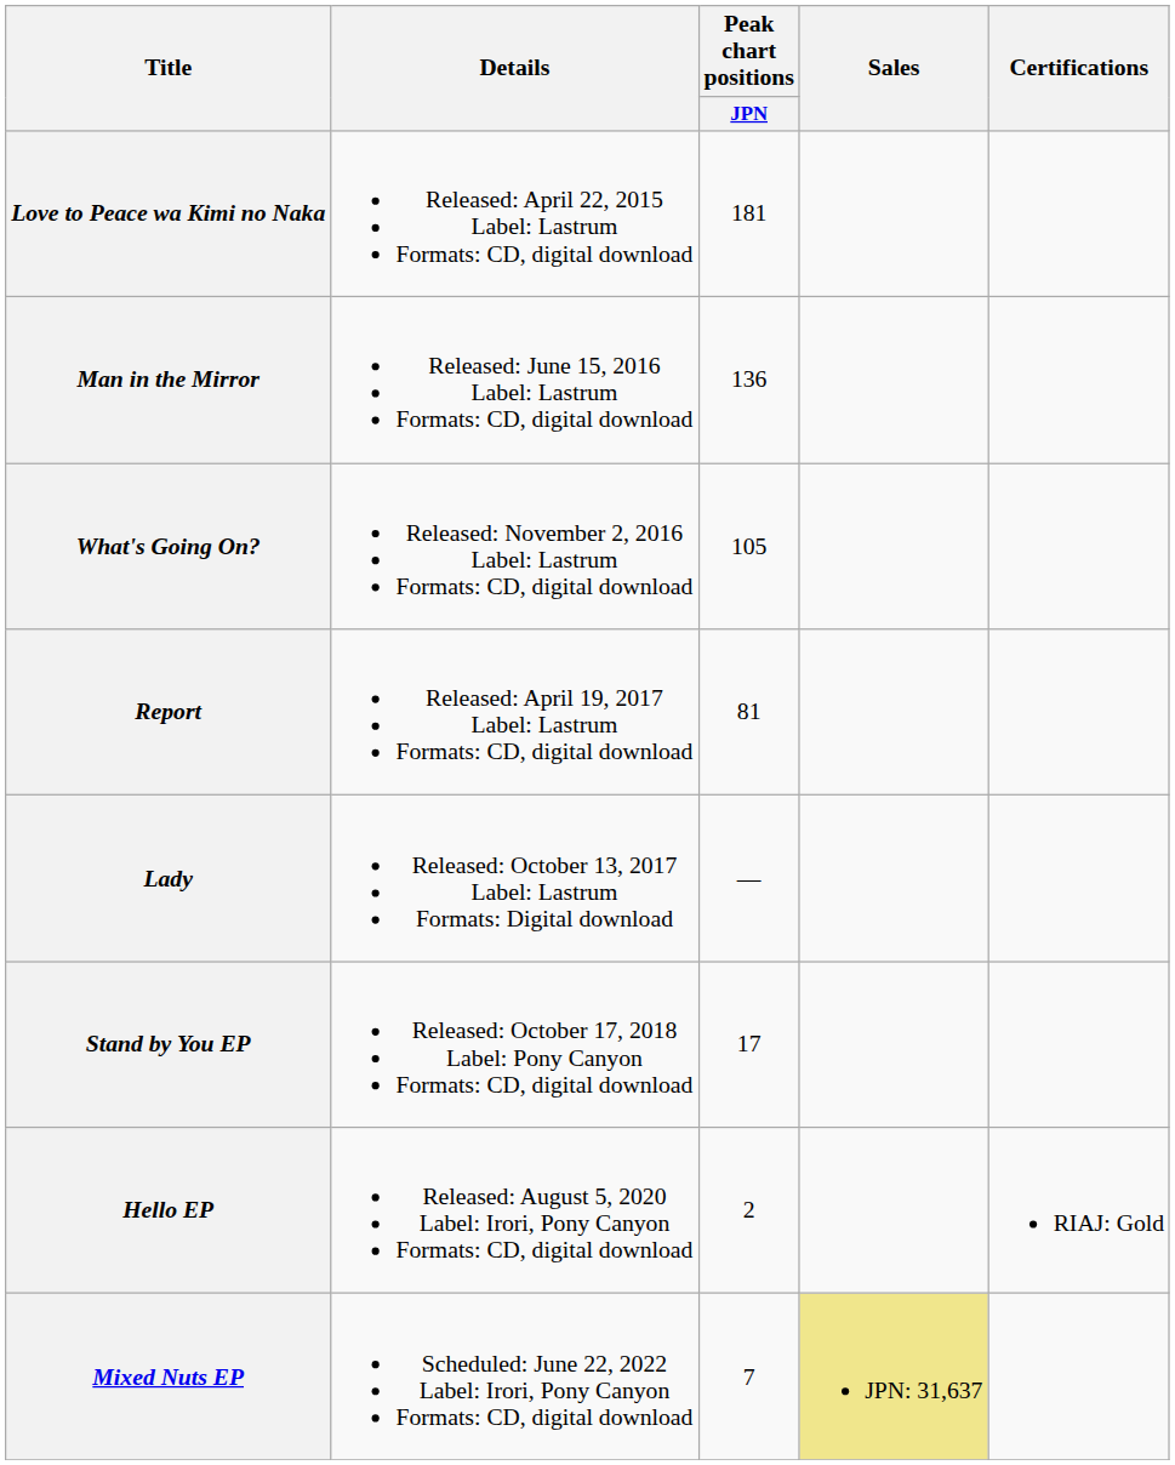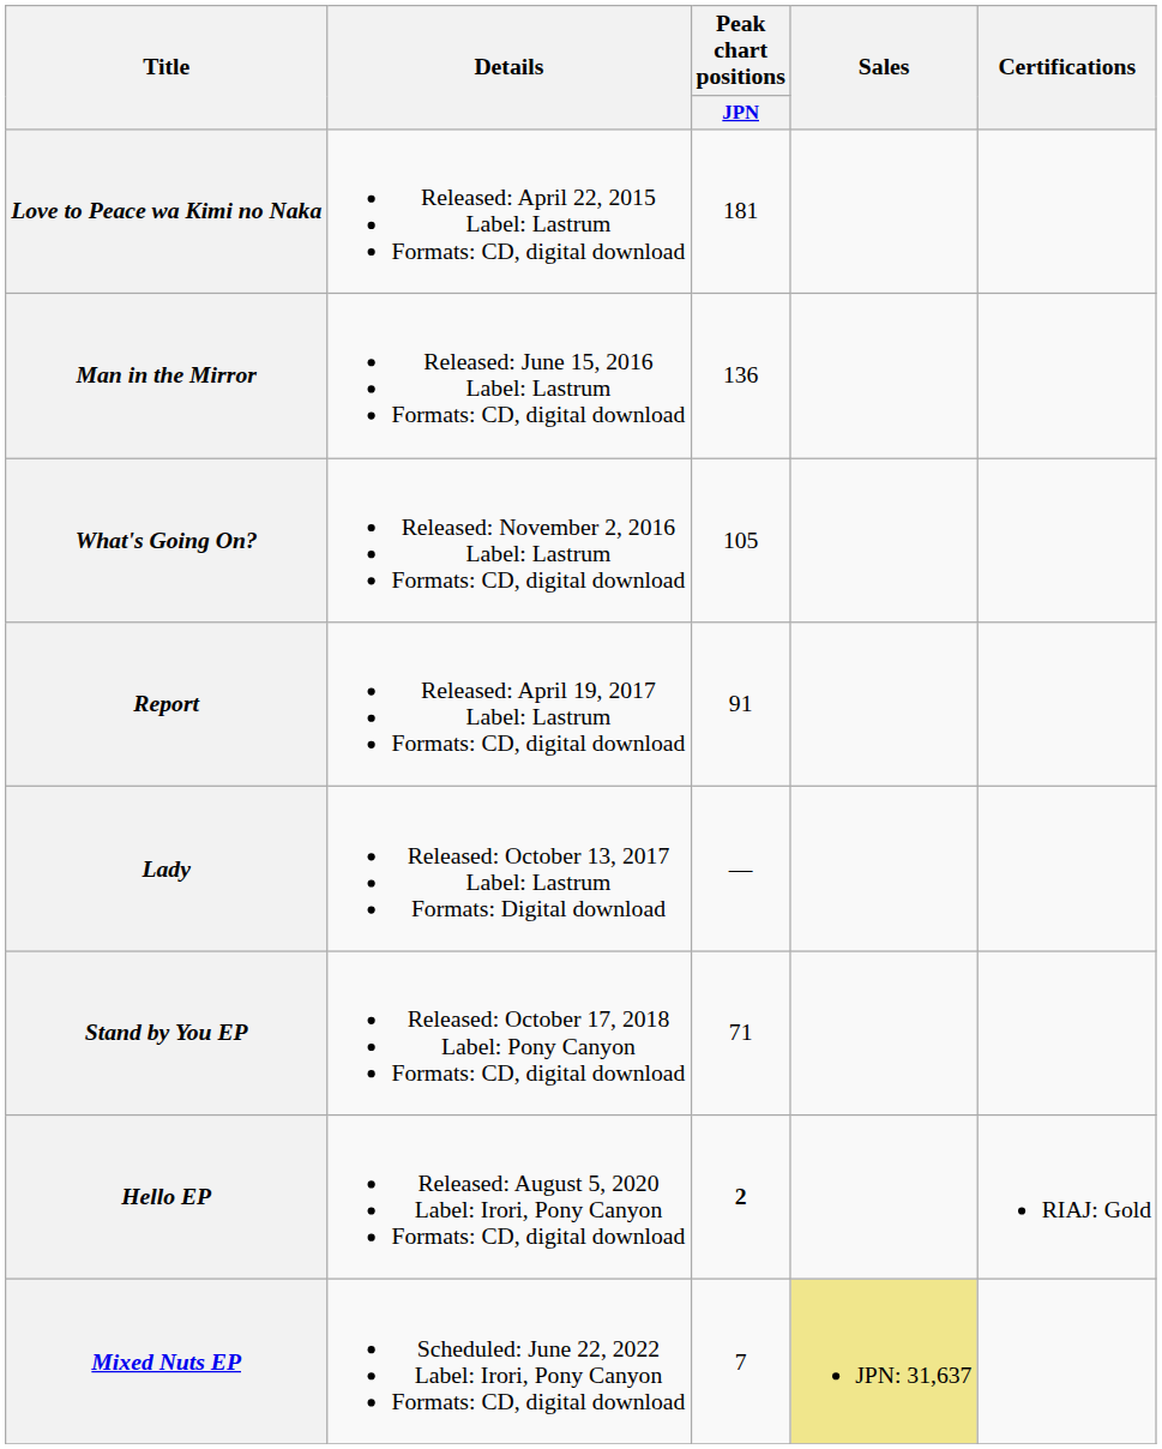Report | Peak chart positions / JPN: 81 -> 91
Stand by You EP | Peak chart positions / JPN: 17 -> 71
Hello EP | Peak chart positions / JPN: normal -> bold
